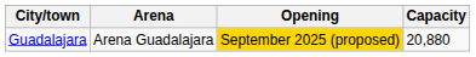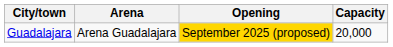Guadalajara | Capacity: 20,880 -> 20,000
